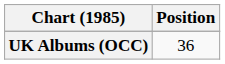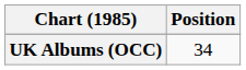UK Albums (OCC) | Position: 36 -> 34
